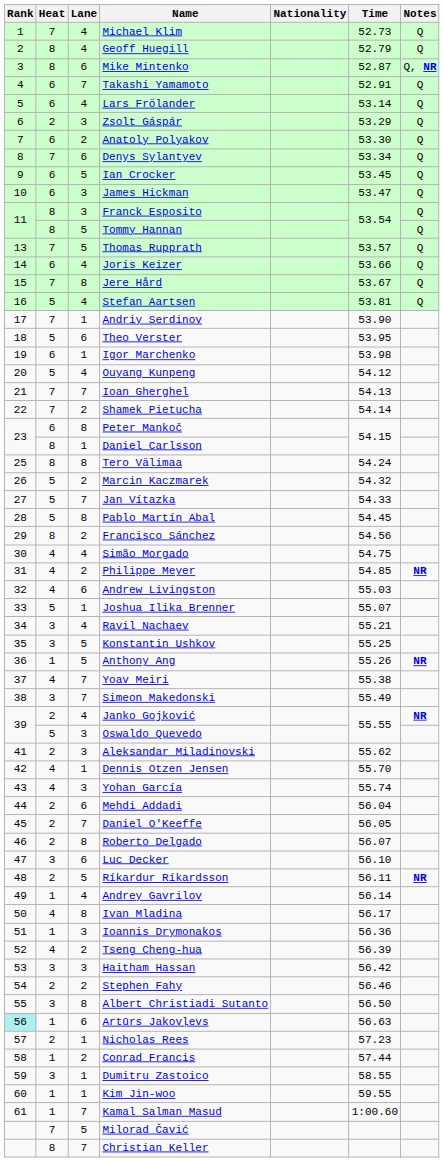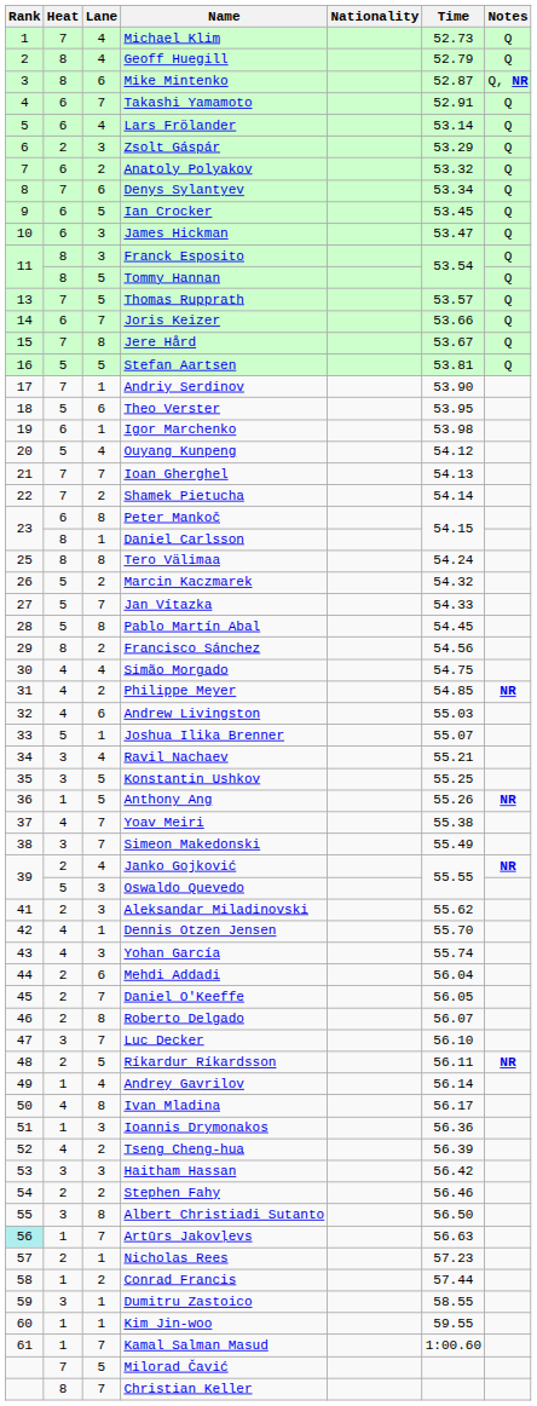Anatoly Polyakov | Time: 53.30 -> 53.32
Joris Keizer | Lane: 4 -> 7
Stefan Aartsen | Lane: 4 -> 5
Luc Decker | Lane: 6 -> 7
Artūrs Jakovļevs | Lane: 6 -> 7
